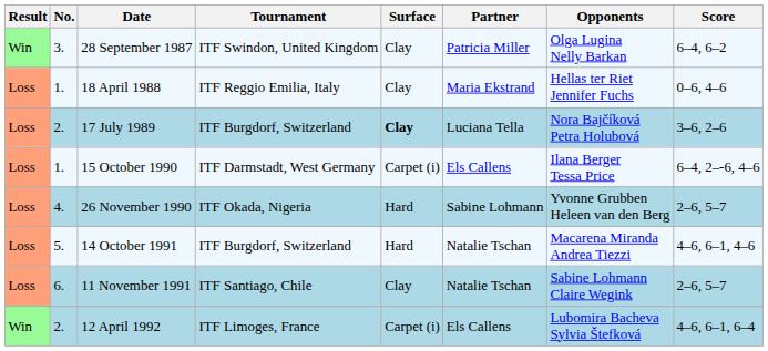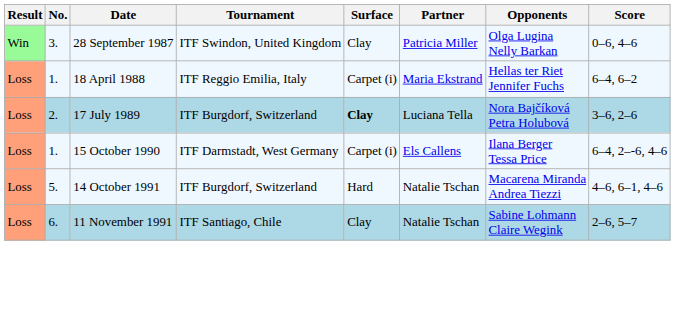28 September 1987 | Score: 6–4, 6–2 -> 0–6, 4–6
18 April 1988 | Surface: Clay -> Carpet (i)
18 April 1988 | Score: 0–6, 4–6 -> 6–4, 6–2
- row: Loss | 4. | 26 November 1990 | ITF Okada, Nigeria | Hard | Sabine Lohmann | Yvonne Grubben Heleen van den Berg | 2–6, 5–7
- row: Win | 2. | 12 April 1992 | ITF Limoges, France | Carpet (i) | Els Callens | Lubomira Bacheva Sylvia Štefková | 4–6, 6–1, 6–4
